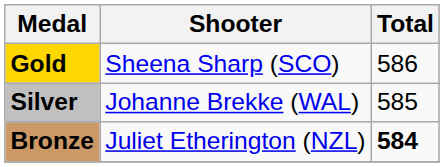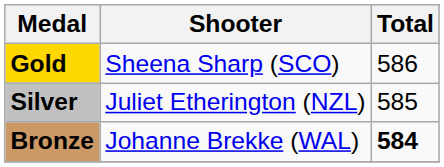Silver | Shooter: Johanne Brekke (WAL) -> Juliet Etherington (NZL)
Bronze | Shooter: Juliet Etherington (NZL) -> Johanne Brekke (WAL)
